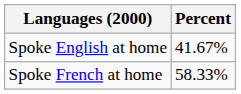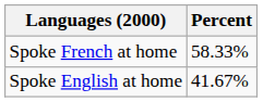rows swapped: Spoke French at home <-> Spoke English at home
